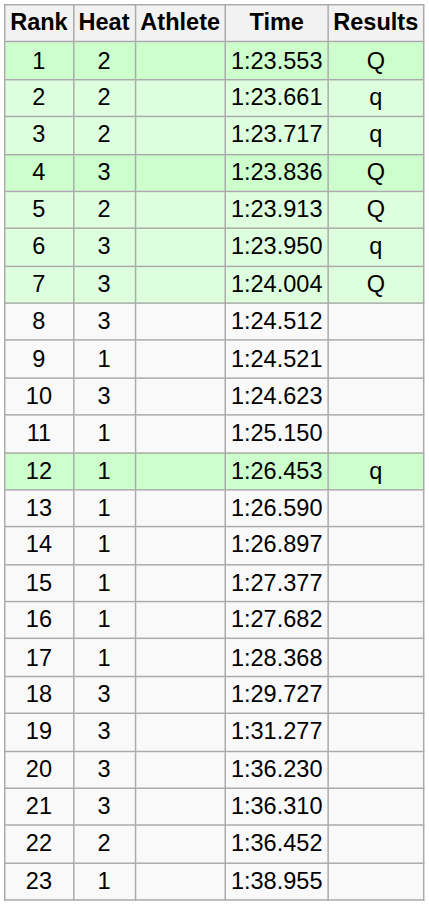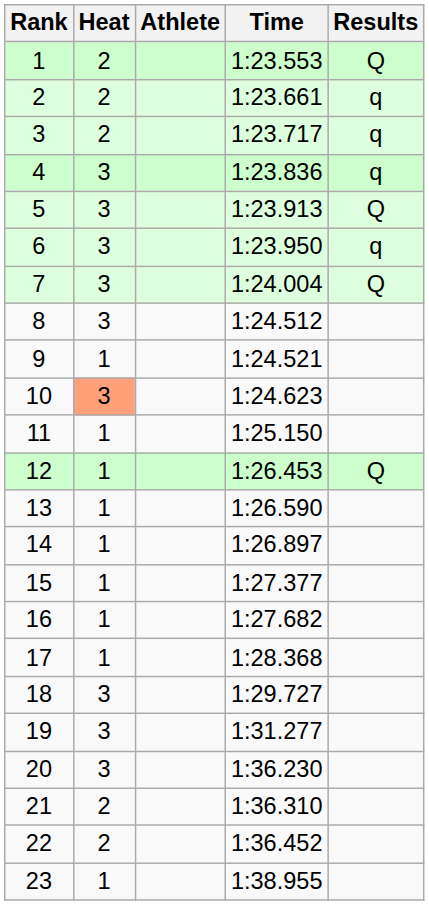4 | Results: Q -> q
5 | Heat: 2 -> 3
10 | Heat: no background -> lightsalmon background
12 | Results: q -> Q
21 | Heat: 3 -> 2
